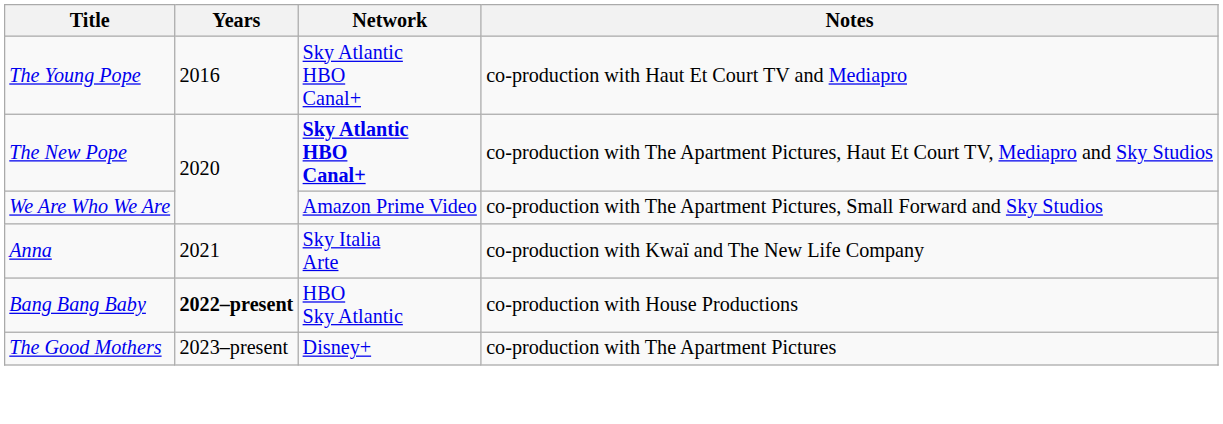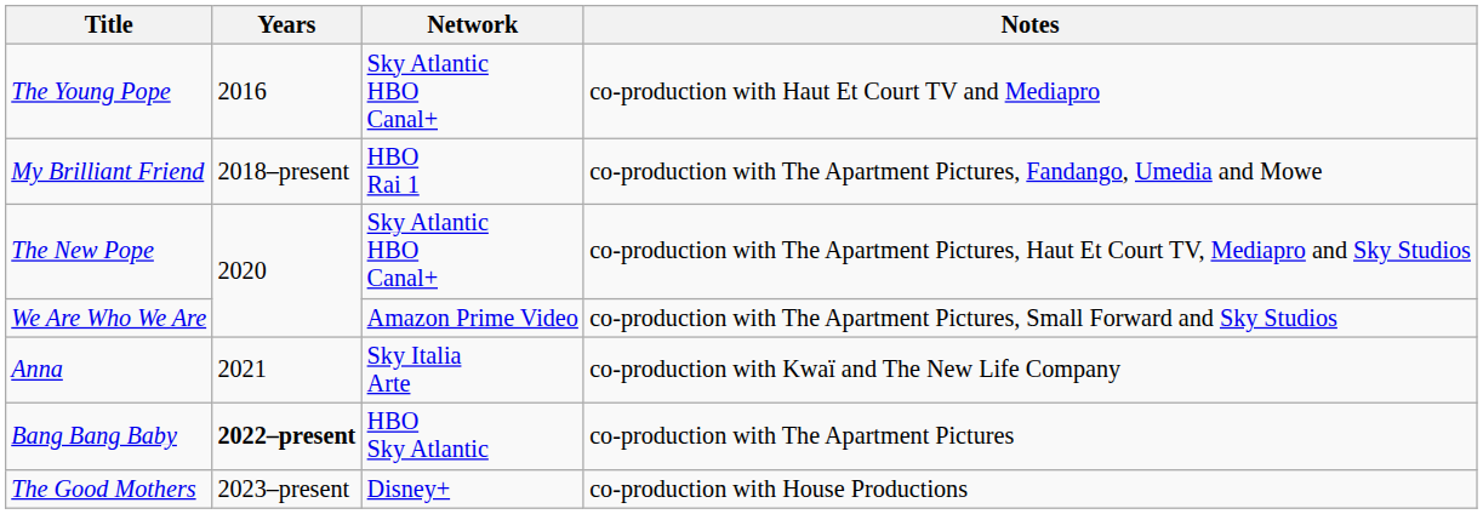+ row: My Brilliant Friend | 2018–present | HBO Rai 1 | co-production with The Apartment Pictures, Fandango, Umedia and Mowe
The New Pope | Network: bold -> normal
Bang Bang Baby | Notes: co-production with House Productions -> co-production with The Apartment Pictures
The Good Mothers | Notes: co-production with The Apartment Pictures -> co-production with House Productions
